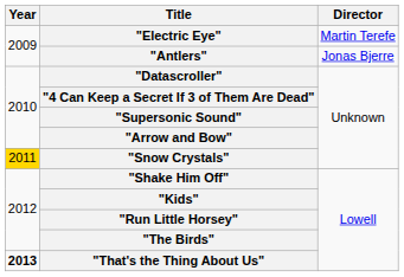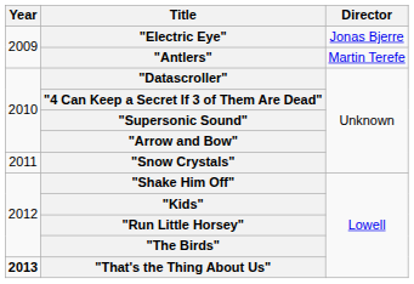"Electric Eye" | Director: Martin Terefe -> Jonas Bjerre
"Antlers" | Director: Jonas Bjerre -> Martin Terefe
"Snow Crystals" | Year: gold background -> no background
